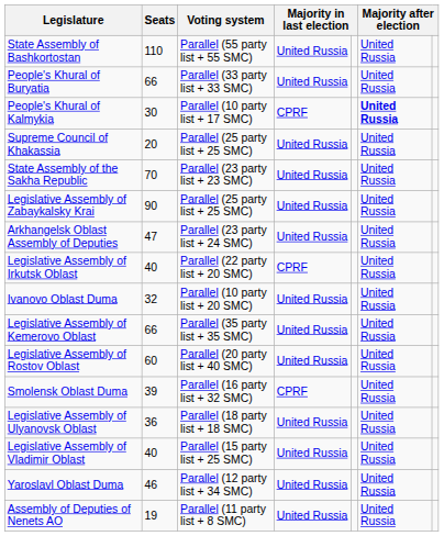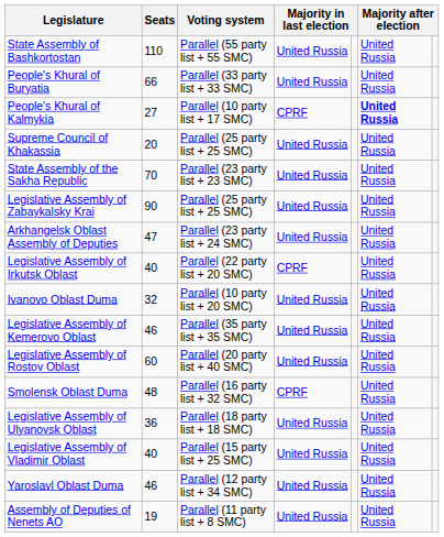People's Khural of Kalmykia | Seats: 30 -> 27
Legislative Assembly of Kemerovo Oblast | Seats: 66 -> 46
Smolensk Oblast Duma | Seats: 39 -> 48
